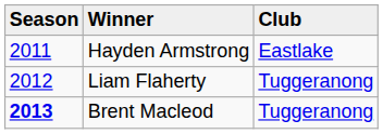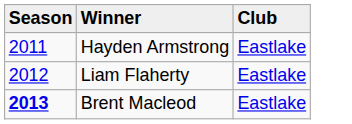Liam Flaherty | Club: Tuggeranong -> Eastlake
Brent Macleod | Club: Tuggeranong -> Eastlake
